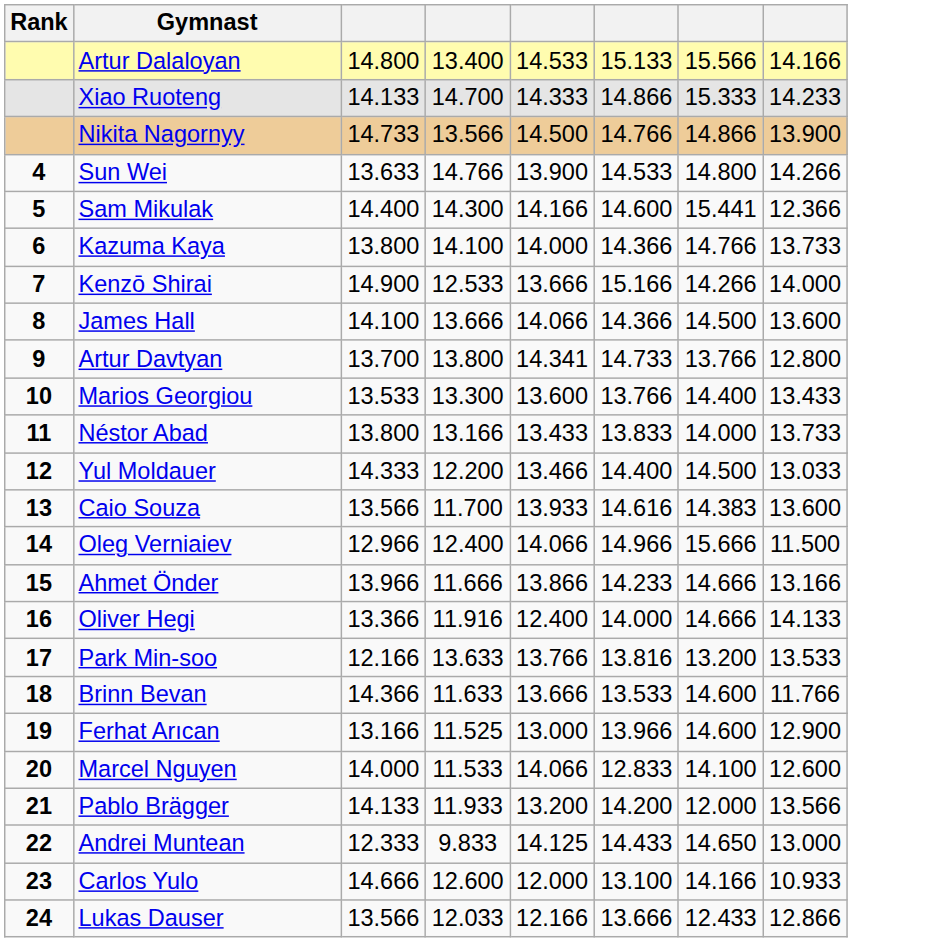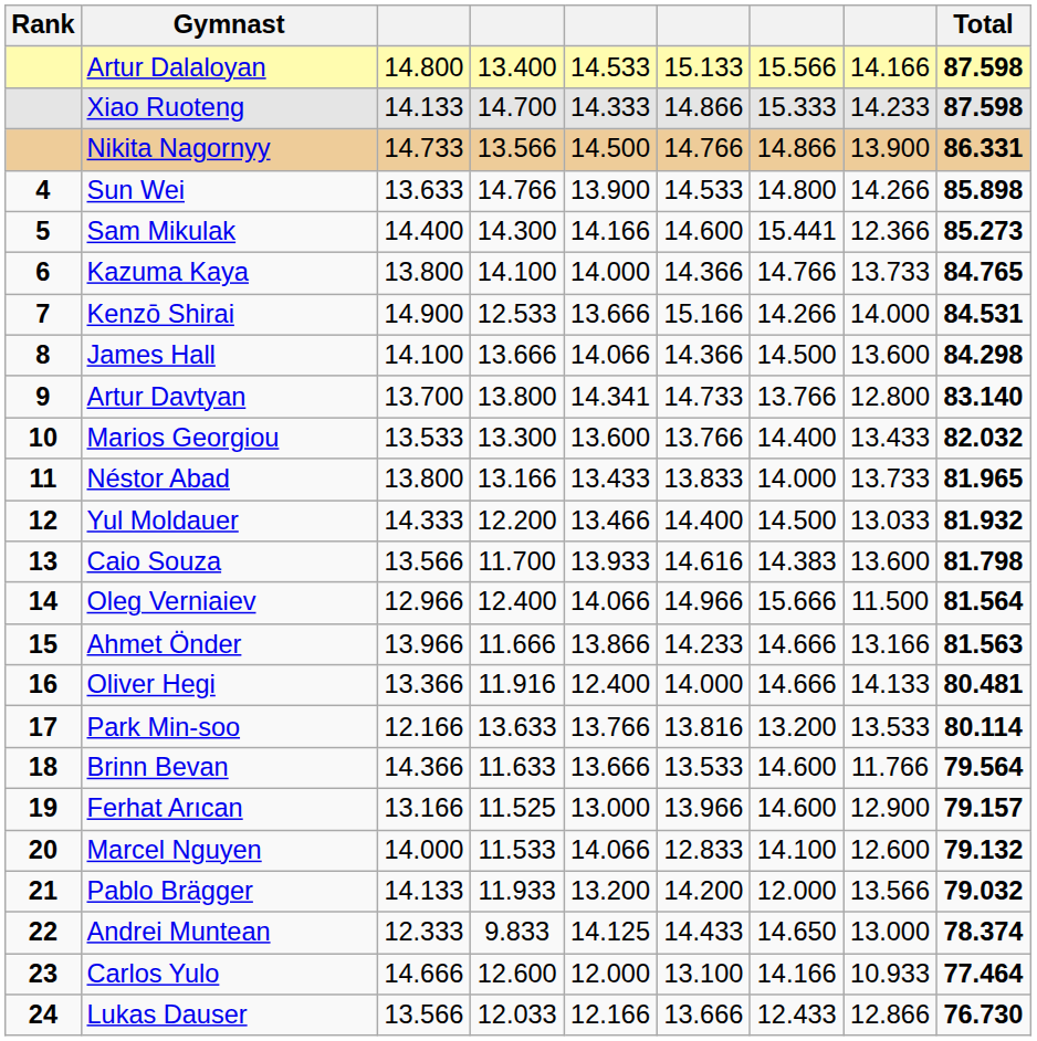+ column: Total | 87.598 | 87.598 | 86.331 | 85.898 | 85.273 | 84.765 | 84.531 | 84.298 | 83.140 | 82.032 | 81.965 | 81.932 | 81.798 | 81.564 | 81.563 | 80.481 | 80.114 | 79.564 | 79.157 | 79.132 | 79.032 | 78.374 | 77.464 | 76.730
